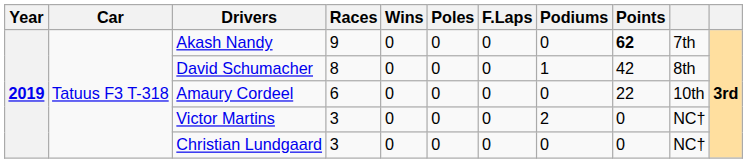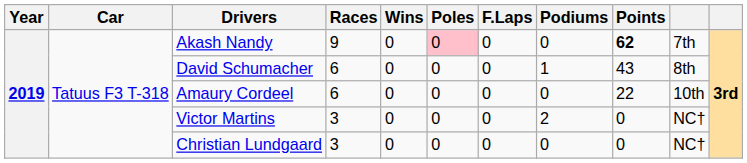Akash Nandy | Poles: no background -> pink background
David Schumacher | Races: 8 -> 6
David Schumacher | Points: 42 -> 43
